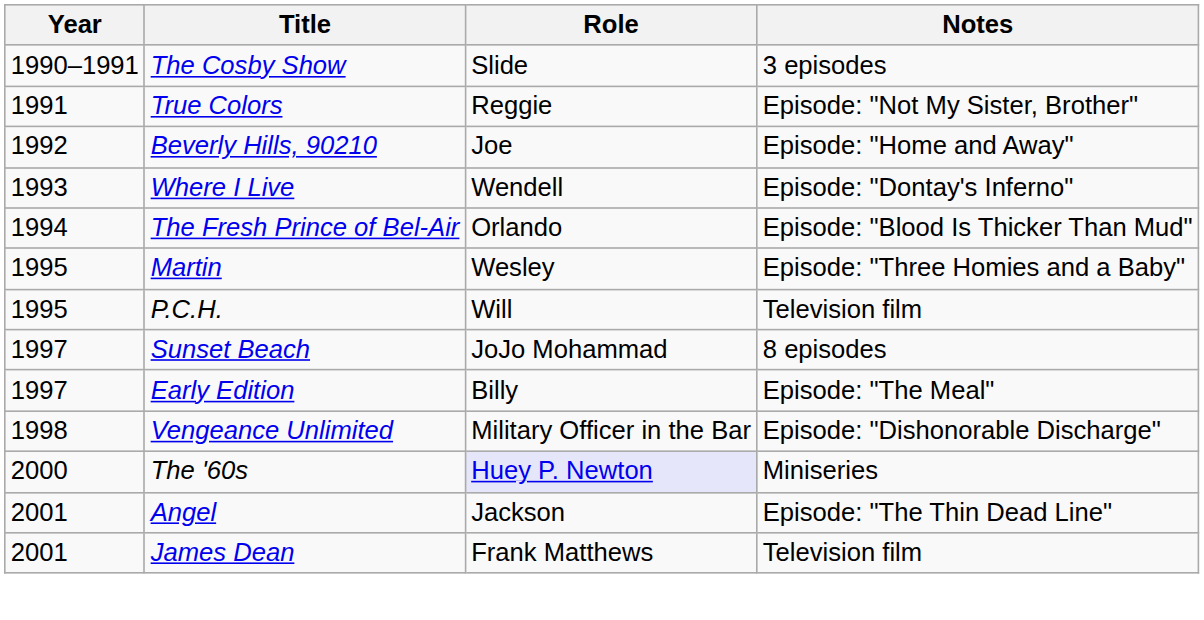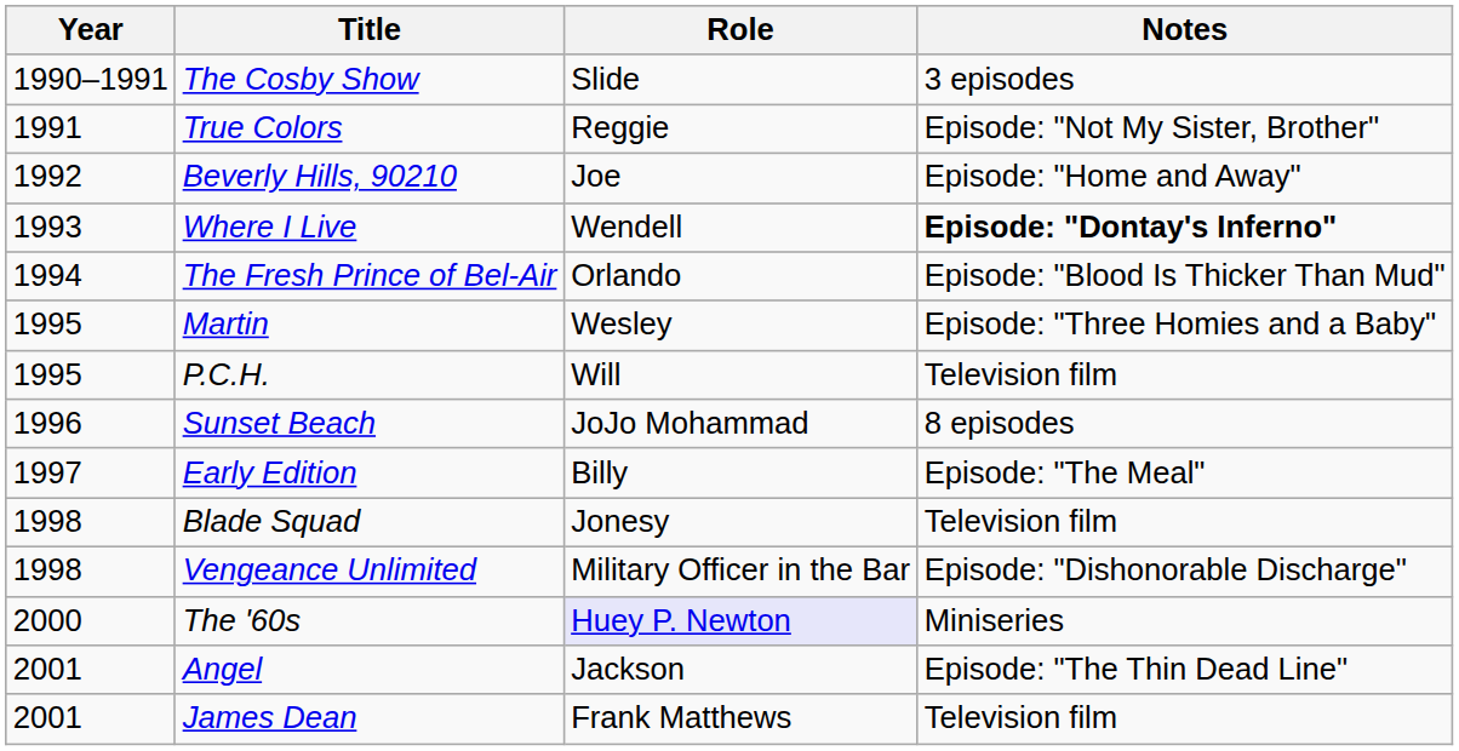Where I Live | Notes: normal -> bold
Sunset Beach | Year: 1997 -> 1996
+ row: 1998 | Blade Squad | Jonesy | Television film
